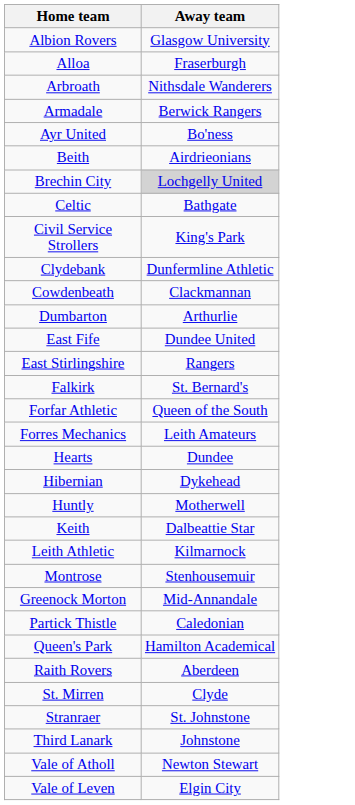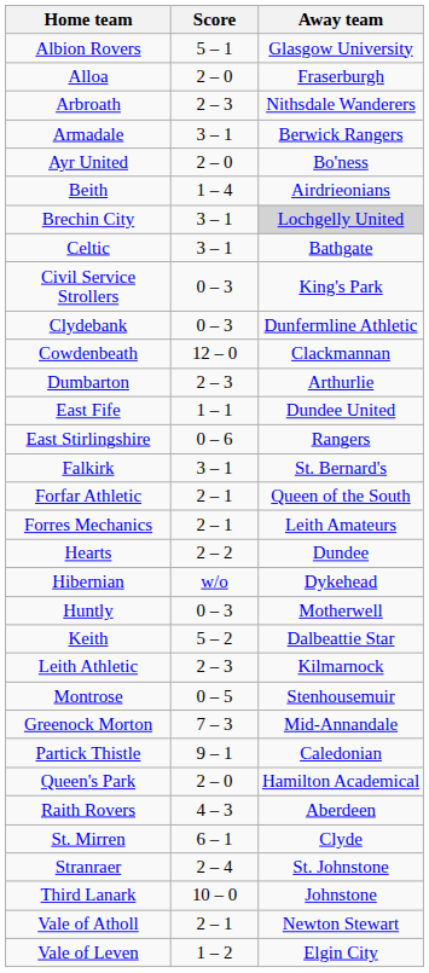+ column: Score | 5 – 1 | 2 – 0 | 2 – 3 | 3 – 1 | 2 – 0 | 1 – 4 | 3 – 1 | 3 – 1 | 0 – 3 | 0 – 3 | 12 – 0 | 2 – 3 | 1 – 1 | 0 – 6 | 3 – 1 | 2 – 1 | 2 – 1 | 2 – 2 | w/o | 0 – 3 | 5 – 2 | 2 – 3 | 0 – 5 | 7 – 3 | 9 – 1 | 2 – 0 | 4 – 3 | 6 – 1 | 2 – 4 | 10 – 0 | 2 – 1 | 1 – 2
